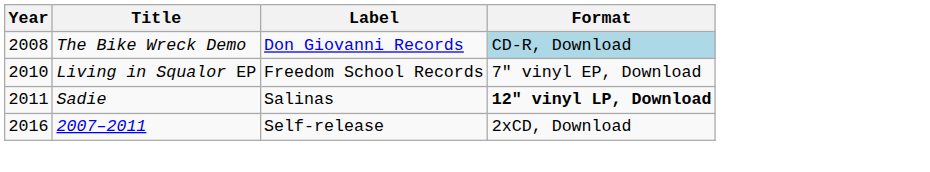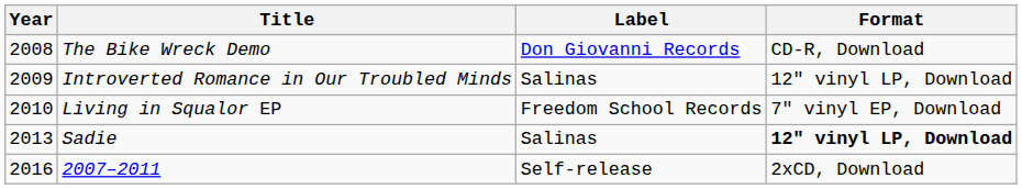The Bike Wreck Demo | Format: lightblue background -> no background
+ row: 2009 | Introverted Romance in Our Troubled Minds | Salinas | 12" vinyl LP, Download
Sadie | Year: 2011 -> 2013
